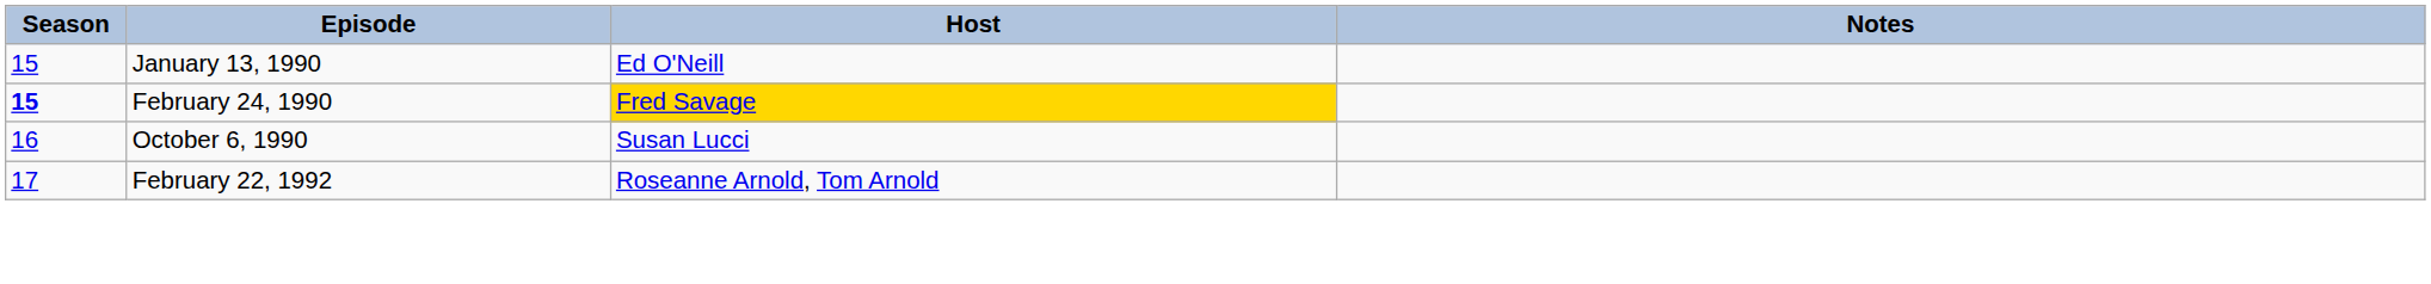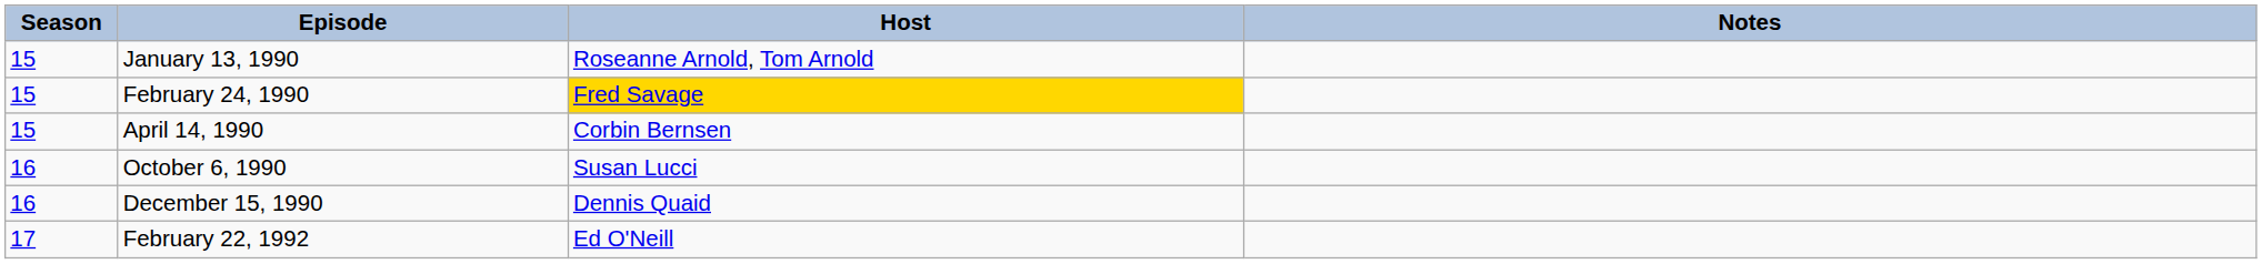January 13, 1990 | Host: Ed O'Neill -> Roseanne Arnold, Tom Arnold
February 24, 1990 | Season: bold -> normal
+ row: 15 | April 14, 1990 | Corbin Bernsen
+ row: 16 | December 15, 1990 | Dennis Quaid
February 22, 1992 | Host: Roseanne Arnold, Tom Arnold -> Ed O'Neill
